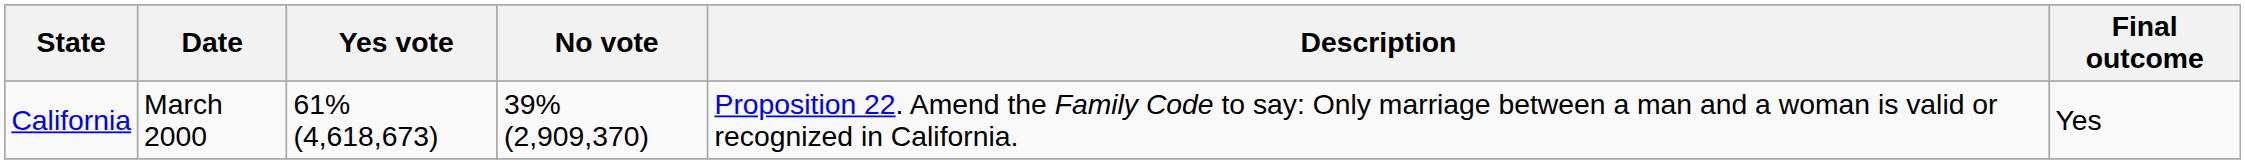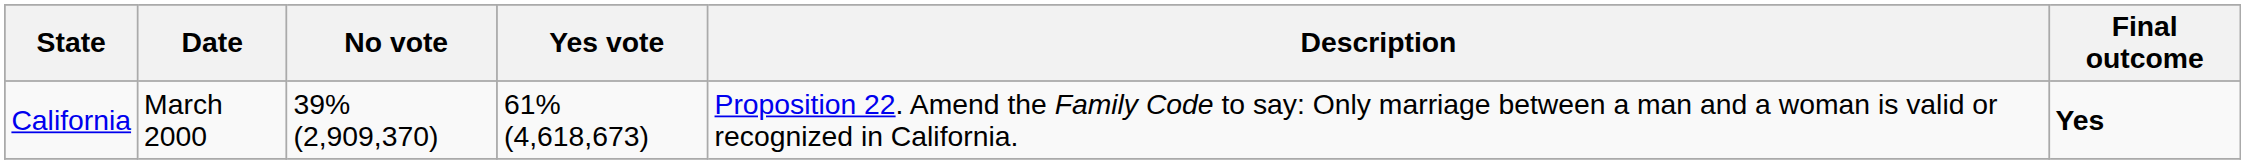columns swapped: Yes vote <-> No vote
California | Final outcome: normal -> bold
